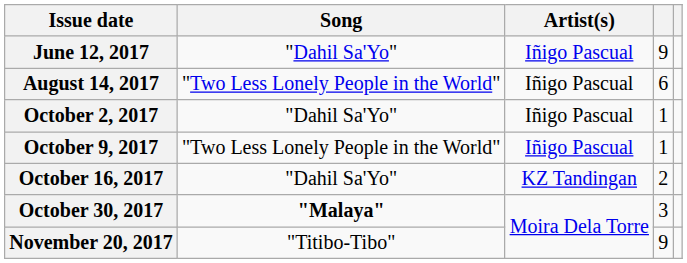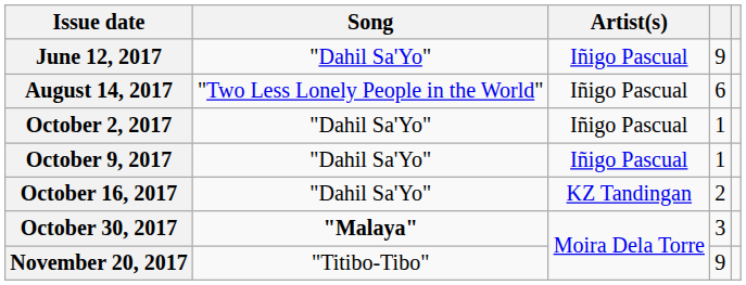October 9, 2017 | Song: "Two Less Lonely People in the World" -> "Dahil Sa'Yo"
